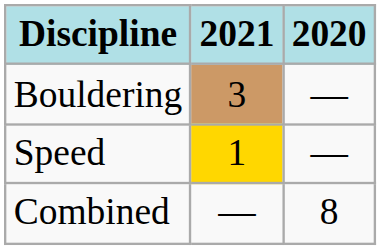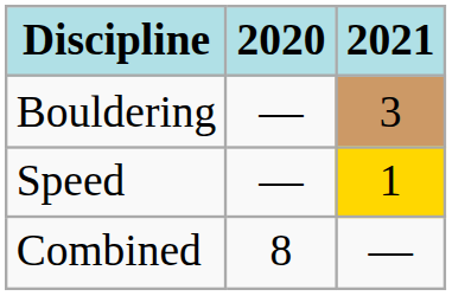columns swapped: 2020 <-> 2021
